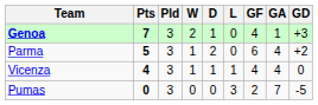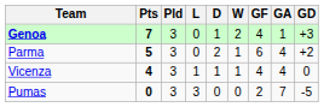columns swapped: W <-> L
